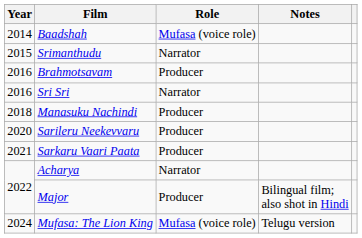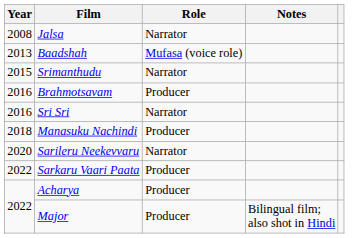+ row: 2008 | Jalsa | Narrator
Baadshah | Year: 2014 -> 2013
Sarileru Neekevvaru | Role: Producer -> Narrator
Sarkaru Vaari Paata | Year: 2021 -> 2022
Acharya | Role: Narrator -> Producer
- row: 2024 | Mufasa: The Lion King | Mufasa (voice role) | Telugu version
